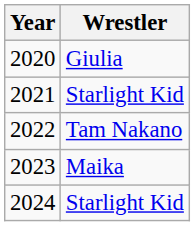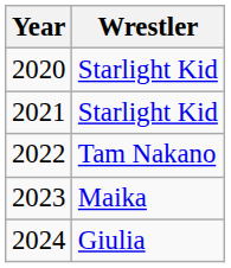2020 | Wrestler: Giulia -> Starlight Kid
2024 | Wrestler: Starlight Kid -> Giulia
